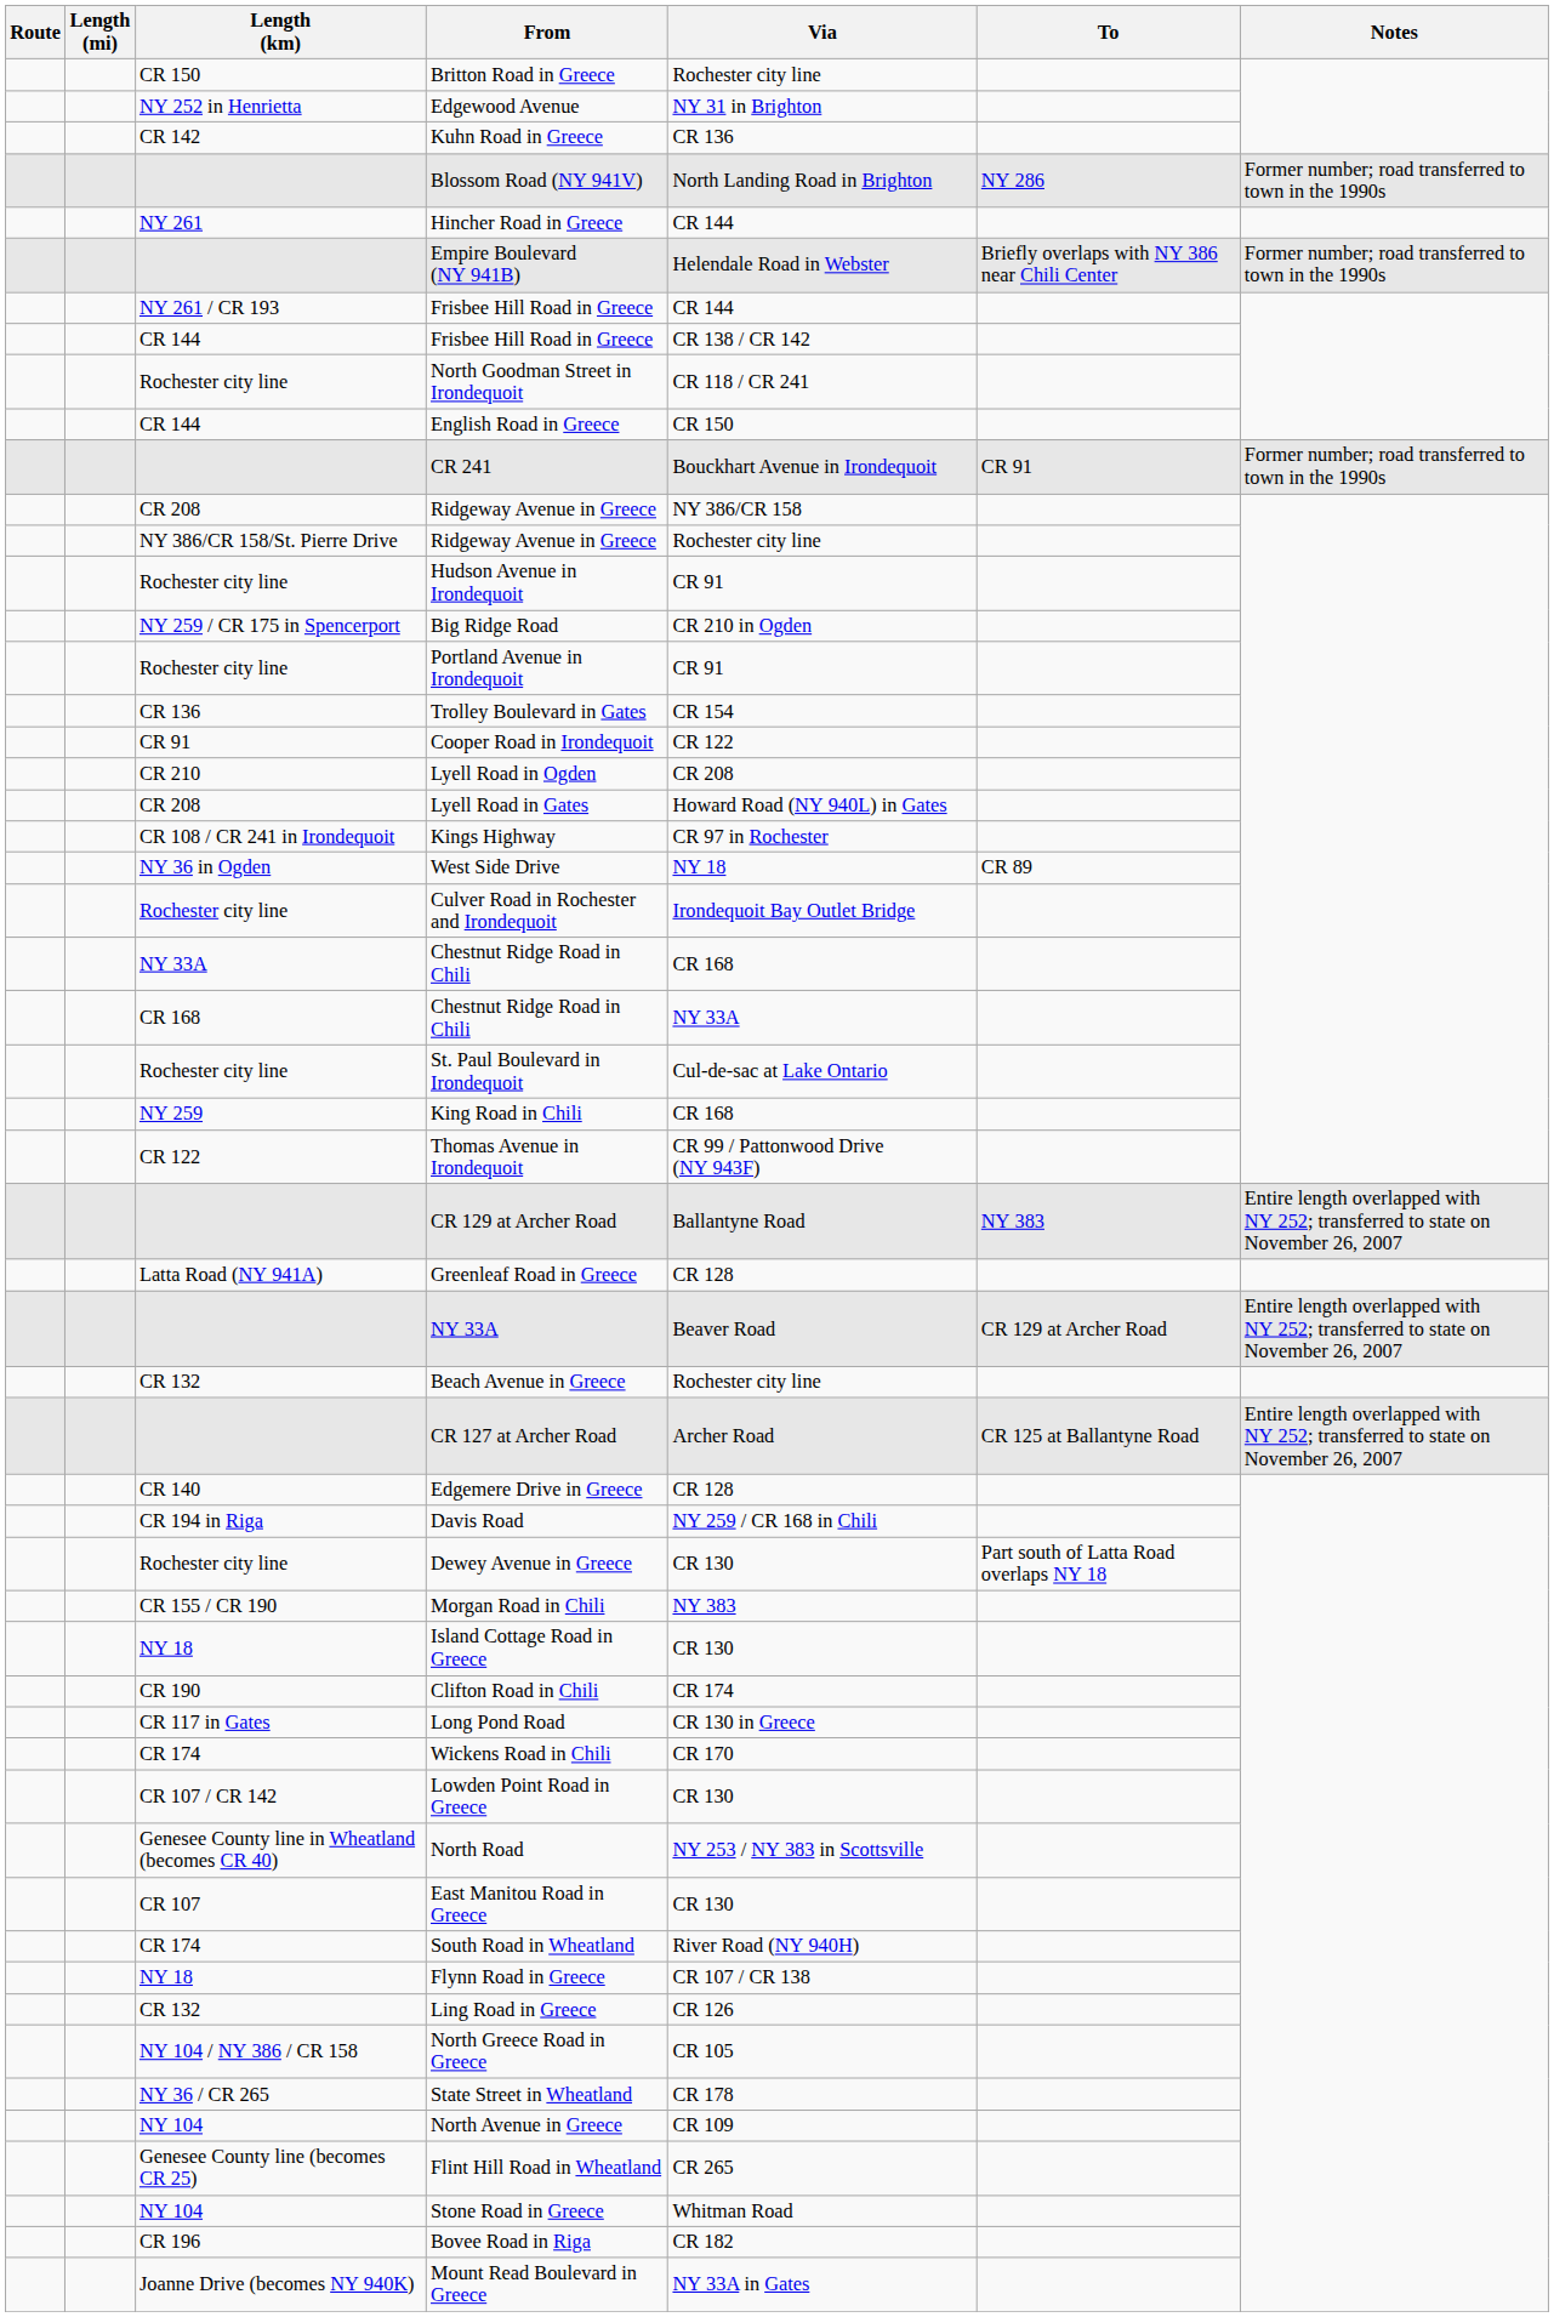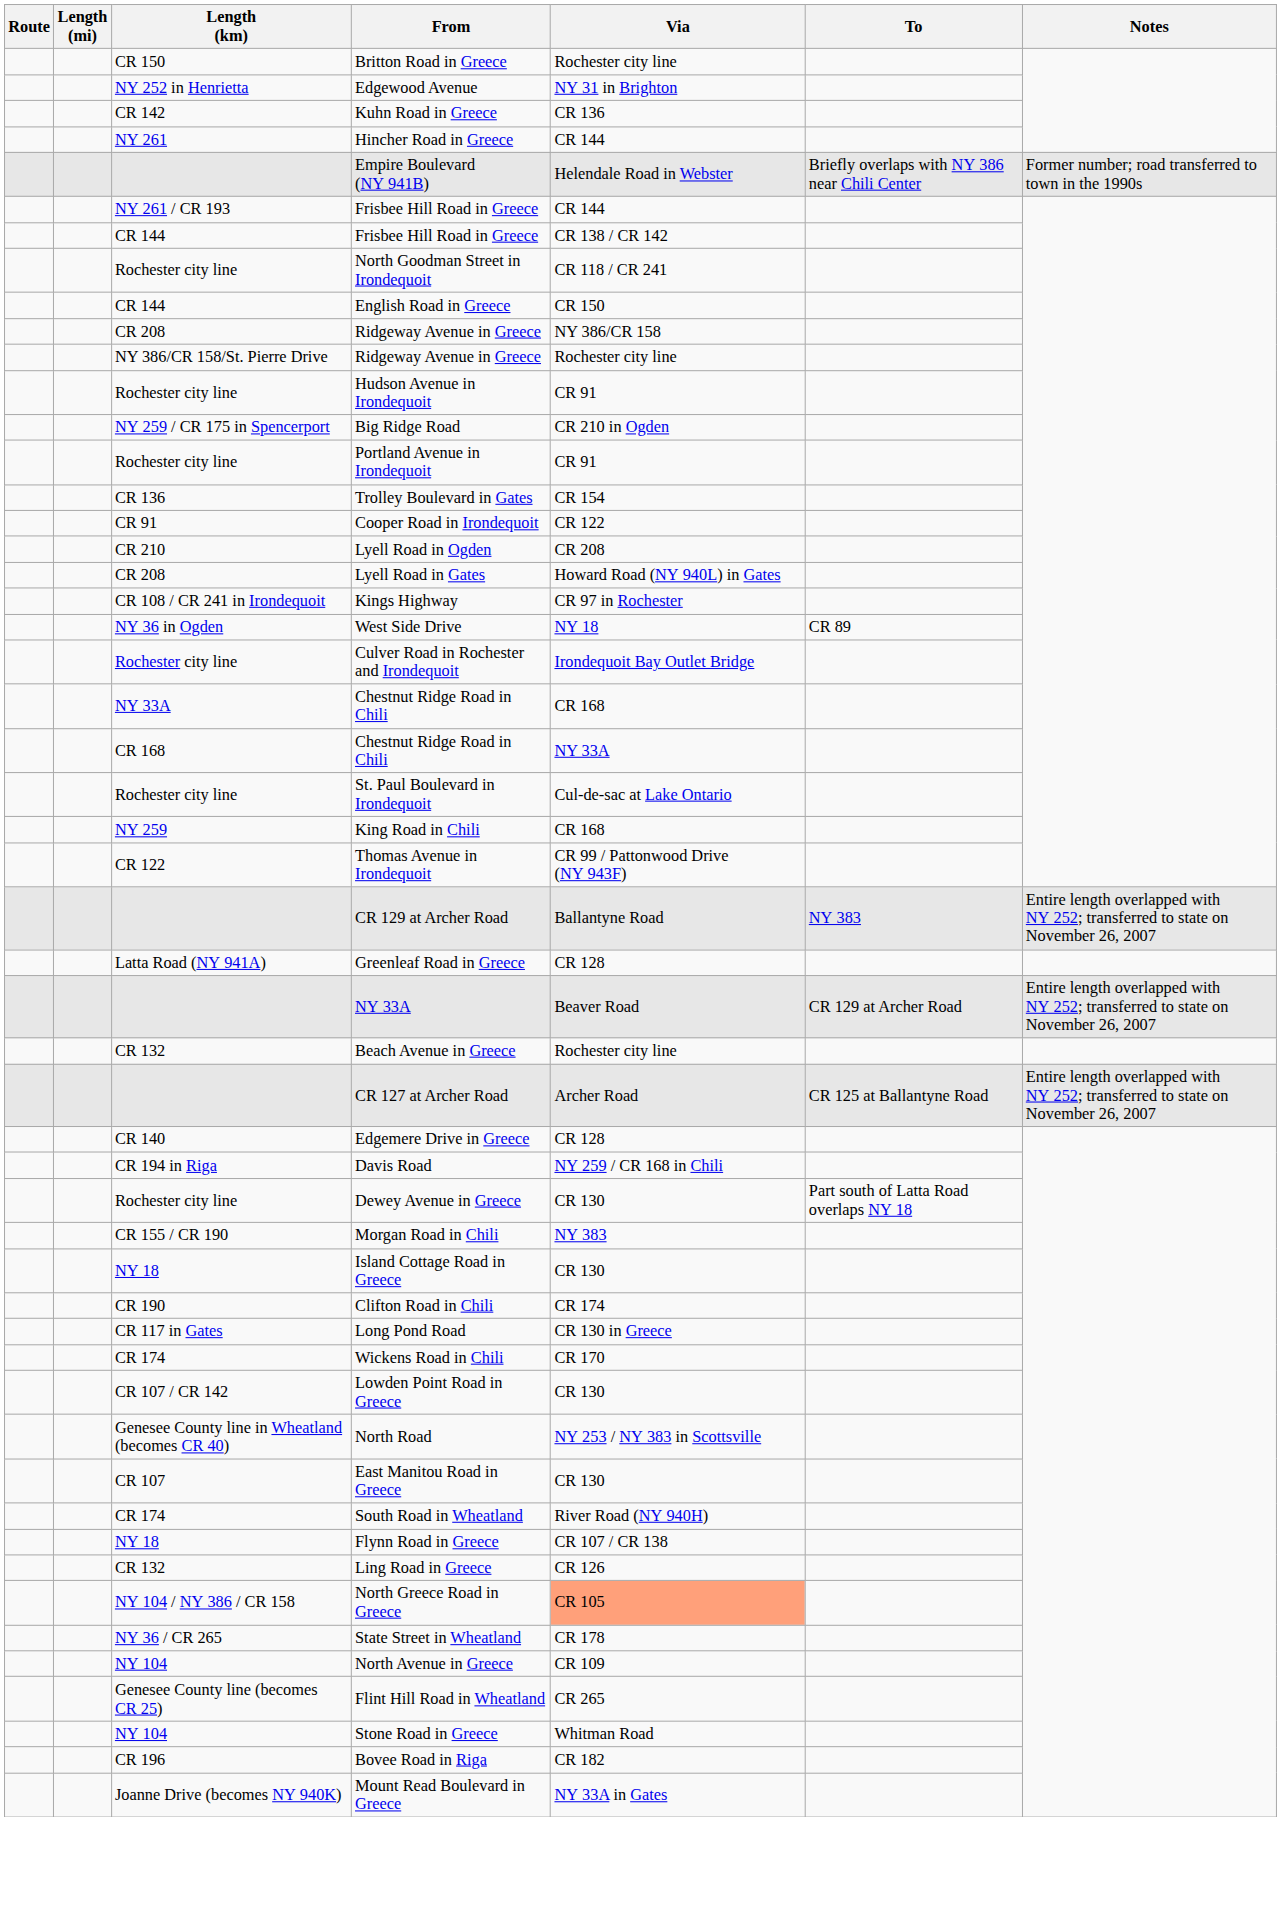- row: Blossom Road (NY 941V) | North Landing Road in Brighton | NY 286 | Former number; road transferred to town in the 1990s
- row: CR 241 | Bouckhart Avenue in Irondequoit | CR 91 | Former number; road transferred to town in the 1990s
North Greece Road in Greece | Via: no background -> lightsalmon background
